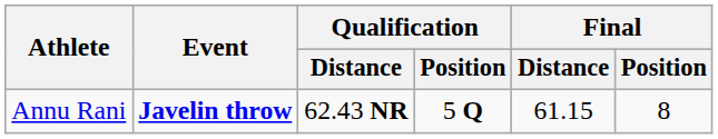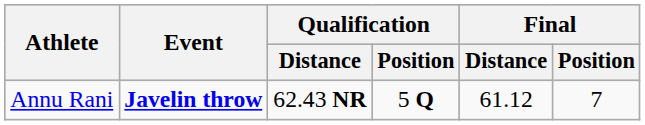Annu Rani | Final / Distance: 61.15 -> 61.12
Annu Rani | Final / Position: 8 -> 7
